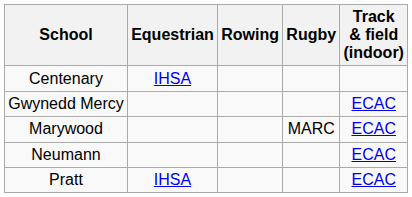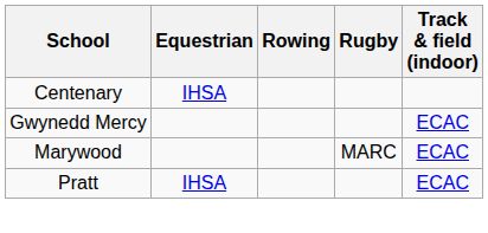- row: Neumann | ECAC
